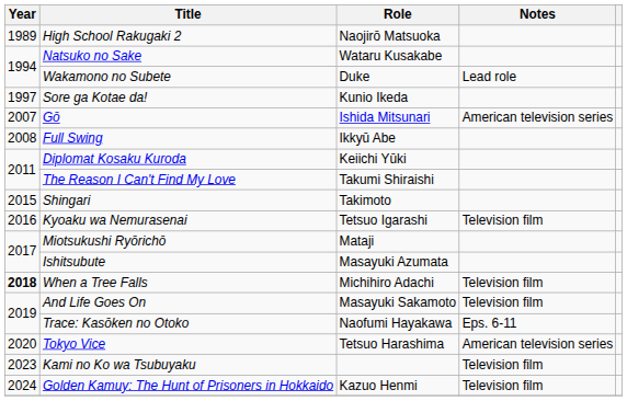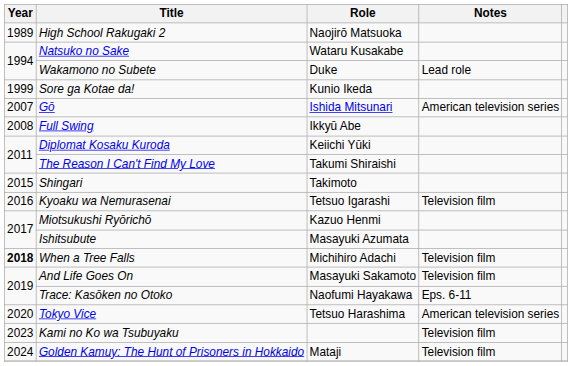Sore ga Kotae da! | Year: 1997 -> 1999
Miotsukushi Ryōrichō | Role: Mataji -> Kazuo Henmi
Golden Kamuy: The Hunt of Prisoners in Hokkaido | Role: Kazuo Henmi -> Mataji
